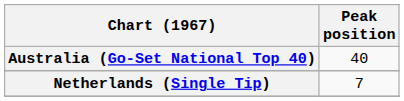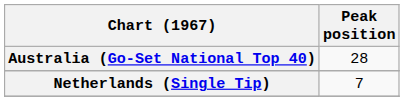Australia (Go-Set National Top 40) | Peak position: 40 -> 28
